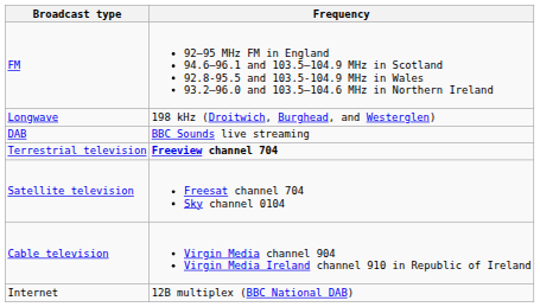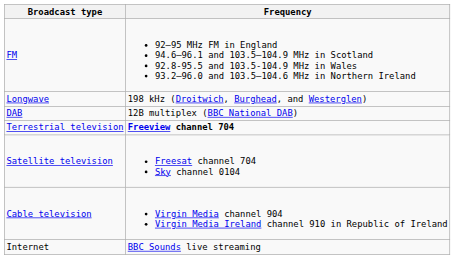DAB | Frequency: BBC Sounds live streaming -> 12B multiplex (BBC National DAB)
Internet | Frequency: 12B multiplex (BBC National DAB) -> BBC Sounds live streaming
